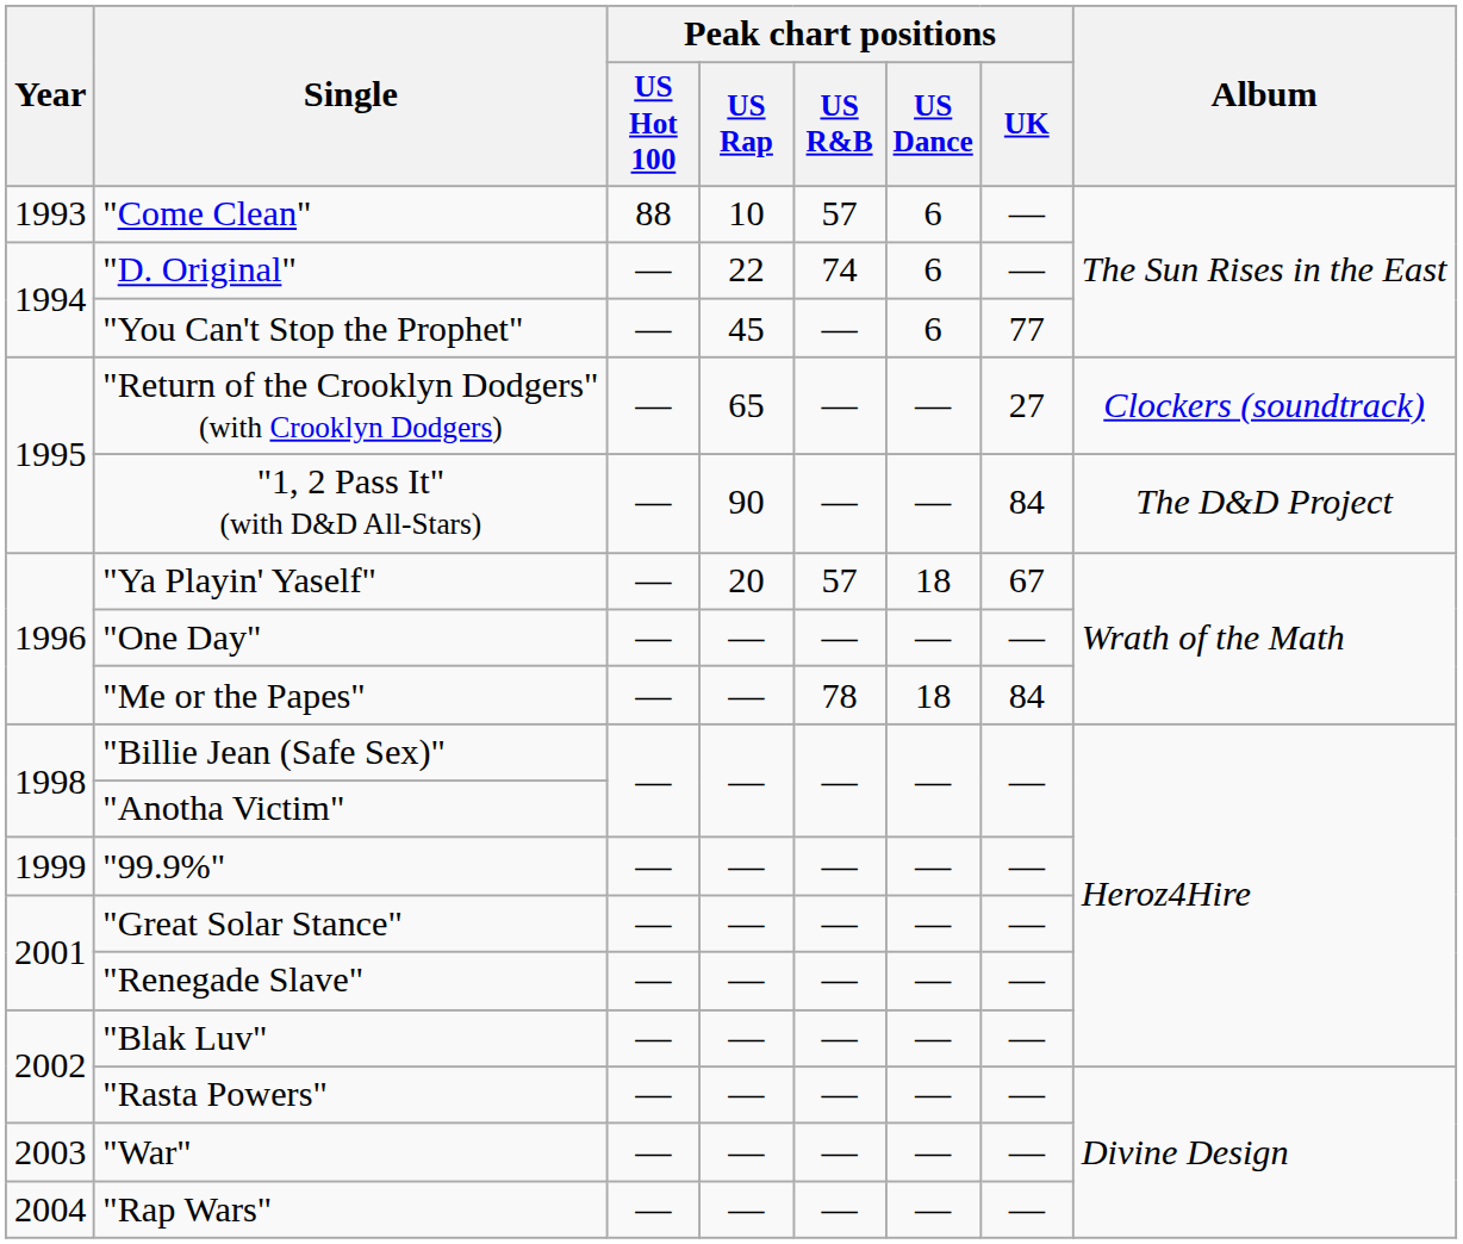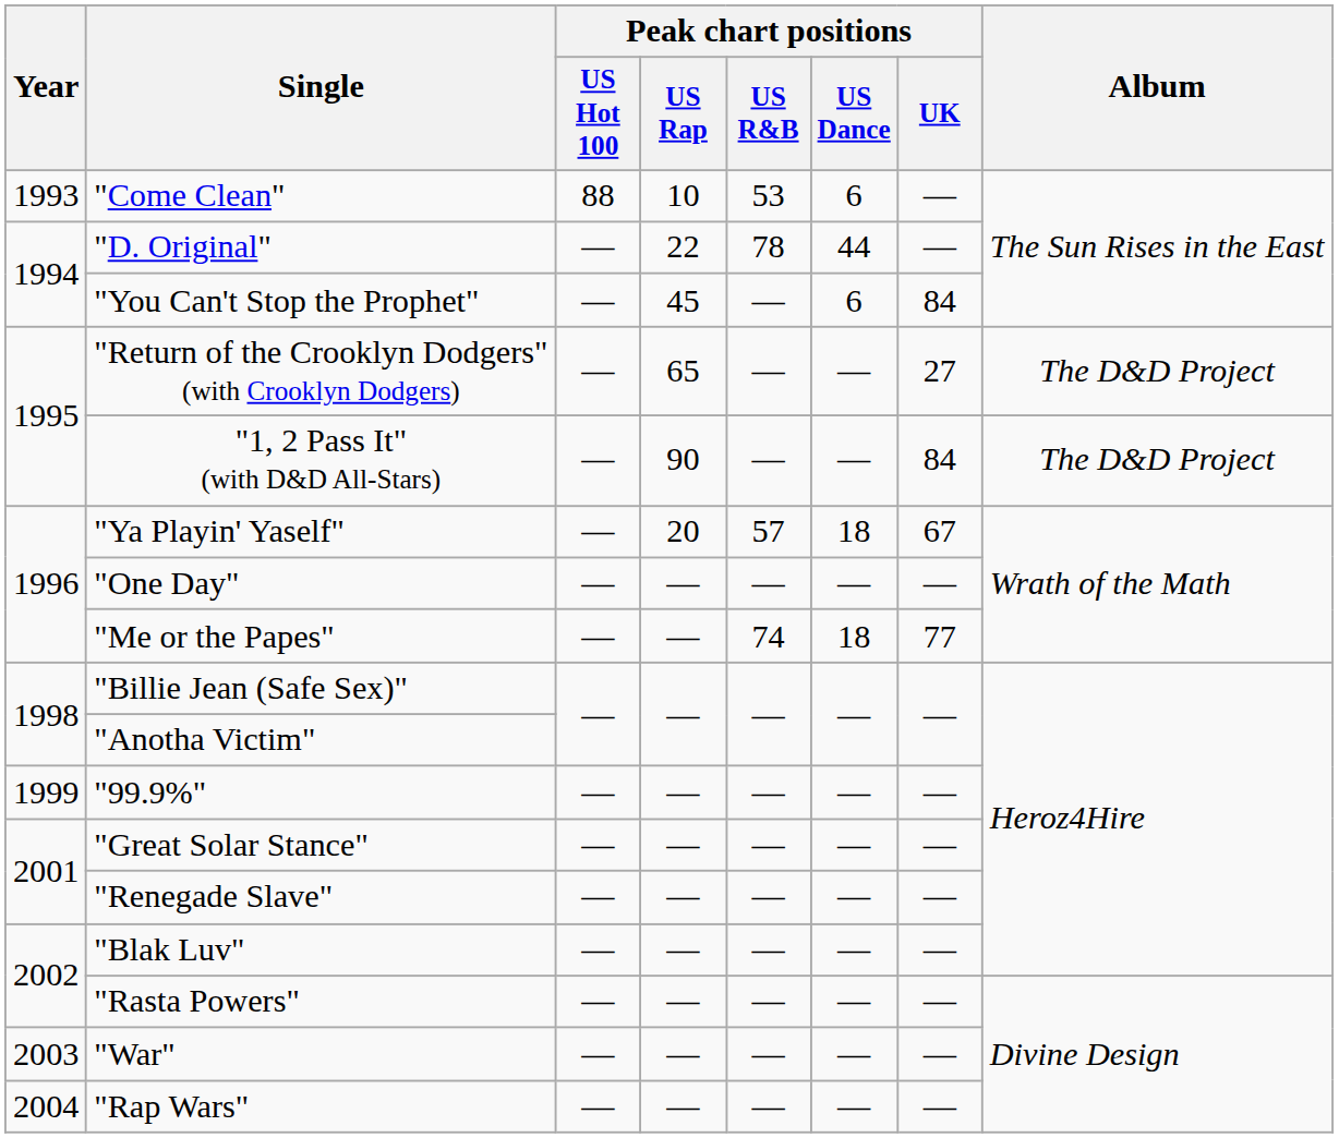"Come Clean" | Peak chart positions / US R&B: 57 -> 53
"D. Original" | Peak chart positions / US R&B: 74 -> 78
"D. Original" | Peak chart positions / US Dance: 6 -> 44
"You Can't Stop the Prophet" | Peak chart positions / UK: 77 -> 84
"Return of the Crooklyn Dodgers" (with Crooklyn Dodgers) | Album: Clockers (soundtrack) -> The D&D Project
"Me or the Papes" | Peak chart positions / US R&B: 78 -> 74
"Me or the Papes" | Peak chart positions / UK: 84 -> 77
